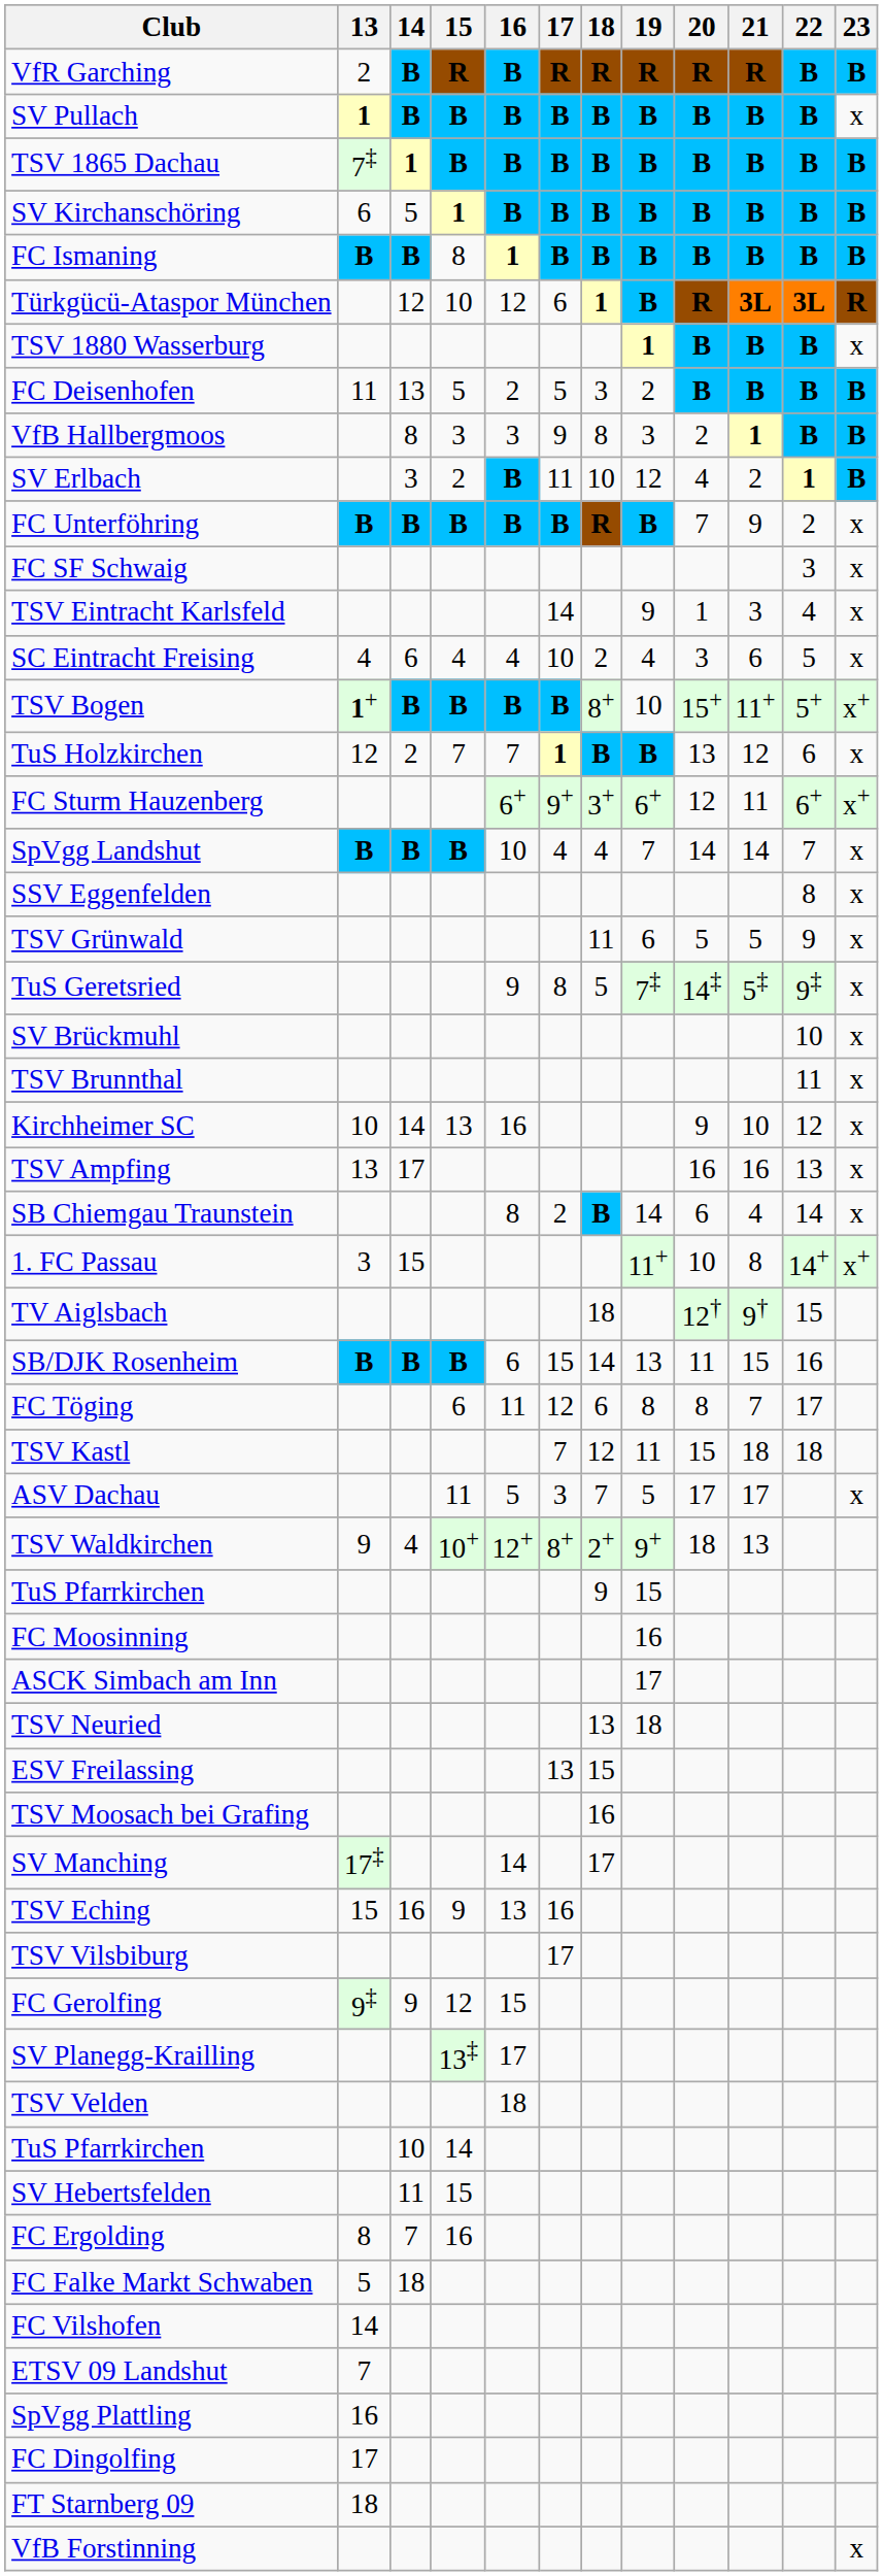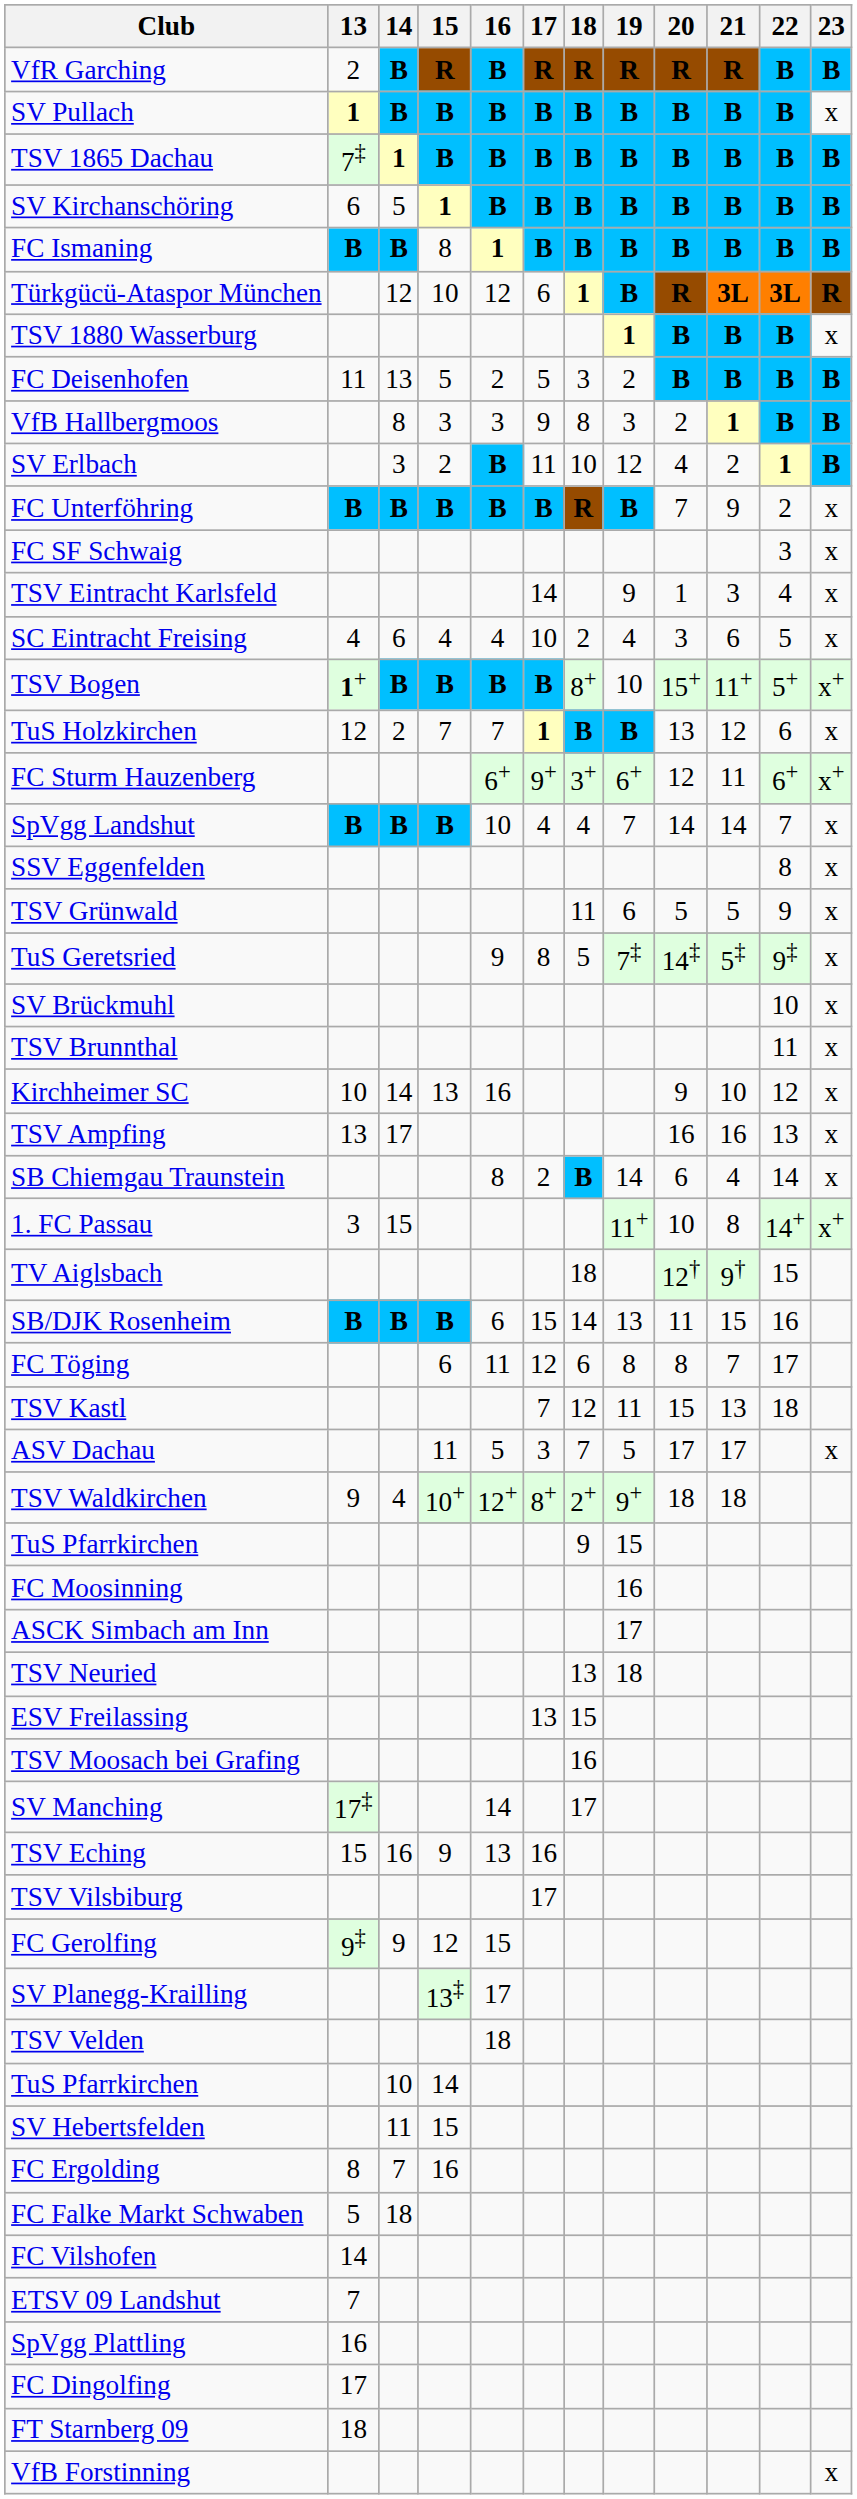TSV Kastl | 21: 18 -> 13
TSV Waldkirchen | 21: 13 -> 18
